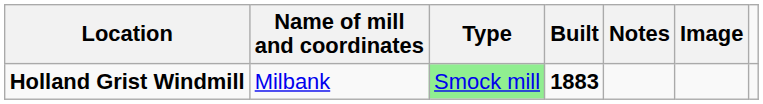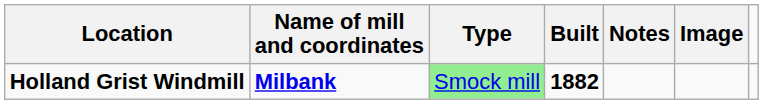Holland Grist Windmill | Name of mill and coordinates: normal -> bold
Holland Grist Windmill | Built: 1883 -> 1882
